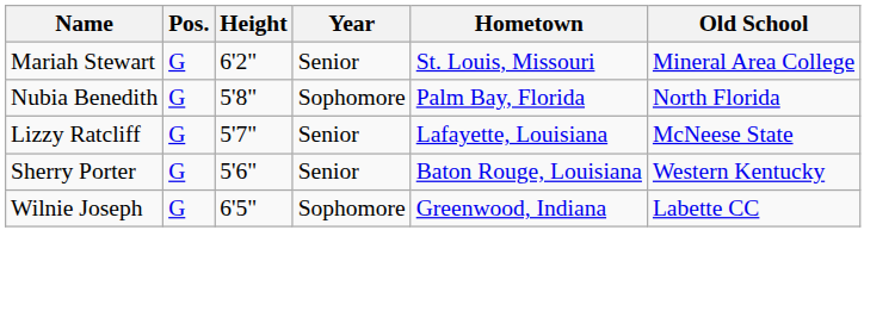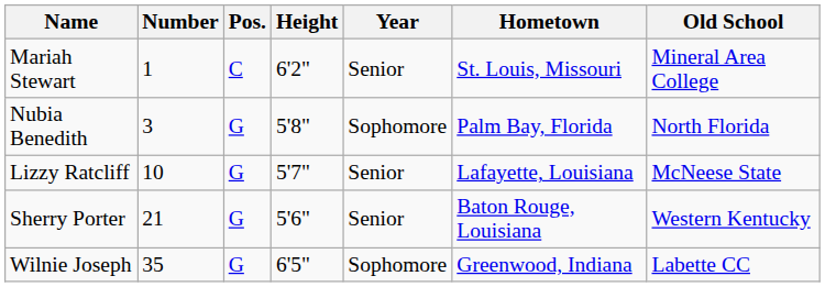+ column: Number | 1 | 3 | 10 | 21 | 35
Mariah Stewart | Pos.: G -> C
